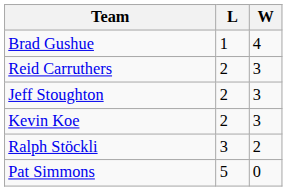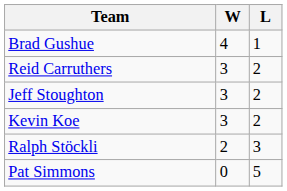columns swapped: W <-> L
